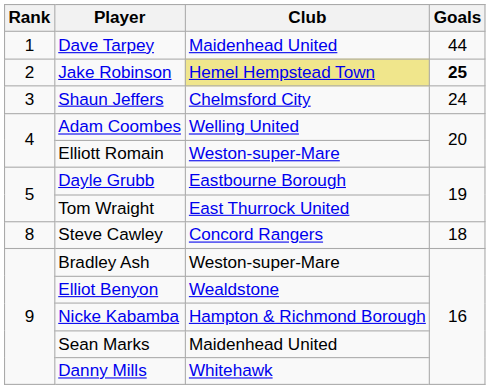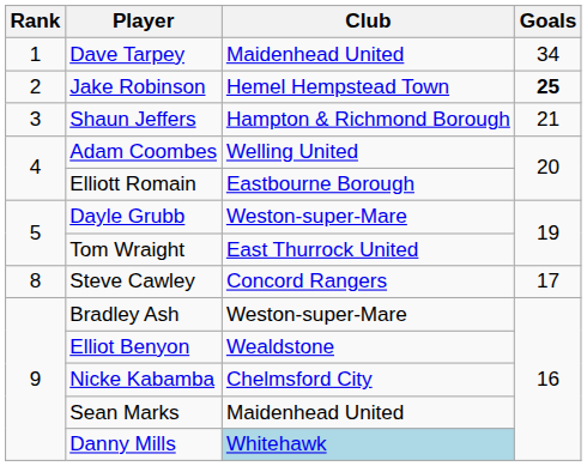Dave Tarpey | Goals: 44 -> 34
Jake Robinson | Club: khaki background -> no background
Shaun Jeffers | Club: Chelmsford City -> Hampton & Richmond Borough
Shaun Jeffers | Goals: 24 -> 21
Elliott Romain | Club: Weston-super-Mare -> Eastbourne Borough
Dayle Grubb | Club: Eastbourne Borough -> Weston-super-Mare
Steve Cawley | Goals: 18 -> 17
Nicke Kabamba | Club: Hampton & Richmond Borough -> Chelmsford City
Danny Mills | Club: no background -> lightblue background
